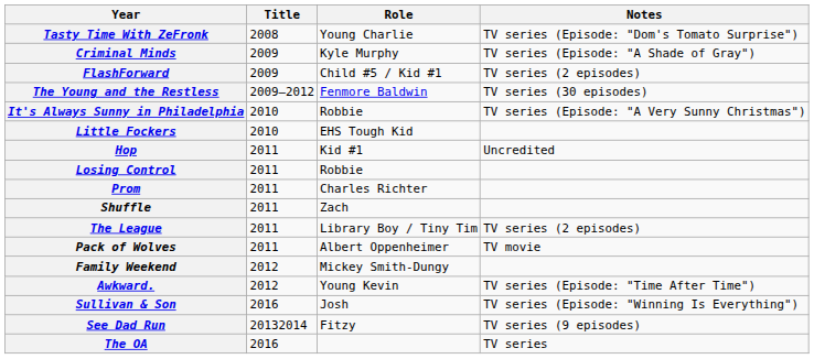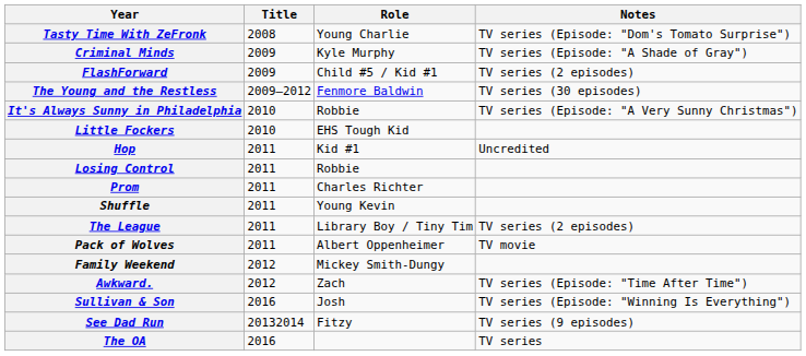Shuffle | Role: Zach -> Young Kevin
Awkward. | Role: Young Kevin -> Zach
